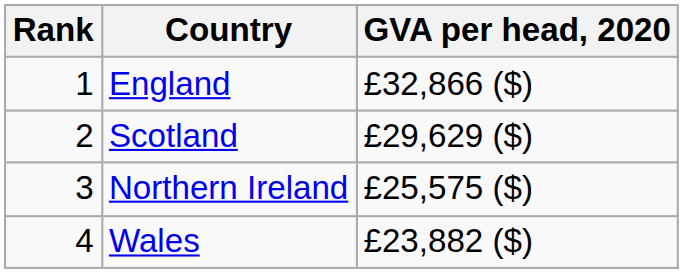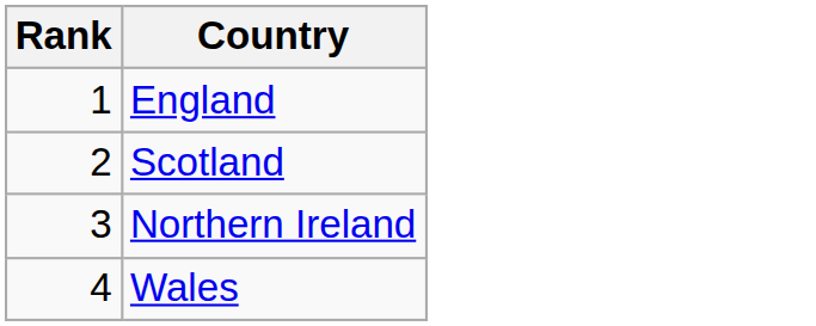- column: GVA per head, 2020 | £32,866 ($) | £29,629 ($) | £25,575 ($) | £23,882 ($)
